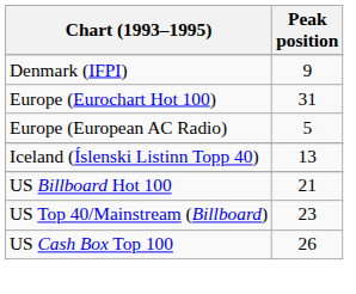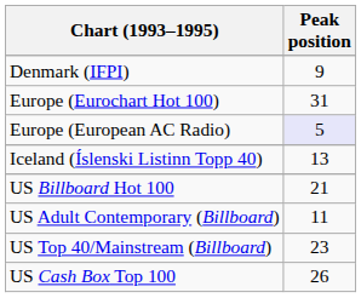Europe (European AC Radio) | Peak position: no background -> lavender background
+ row: US Adult Contemporary (Billboard) | 11
